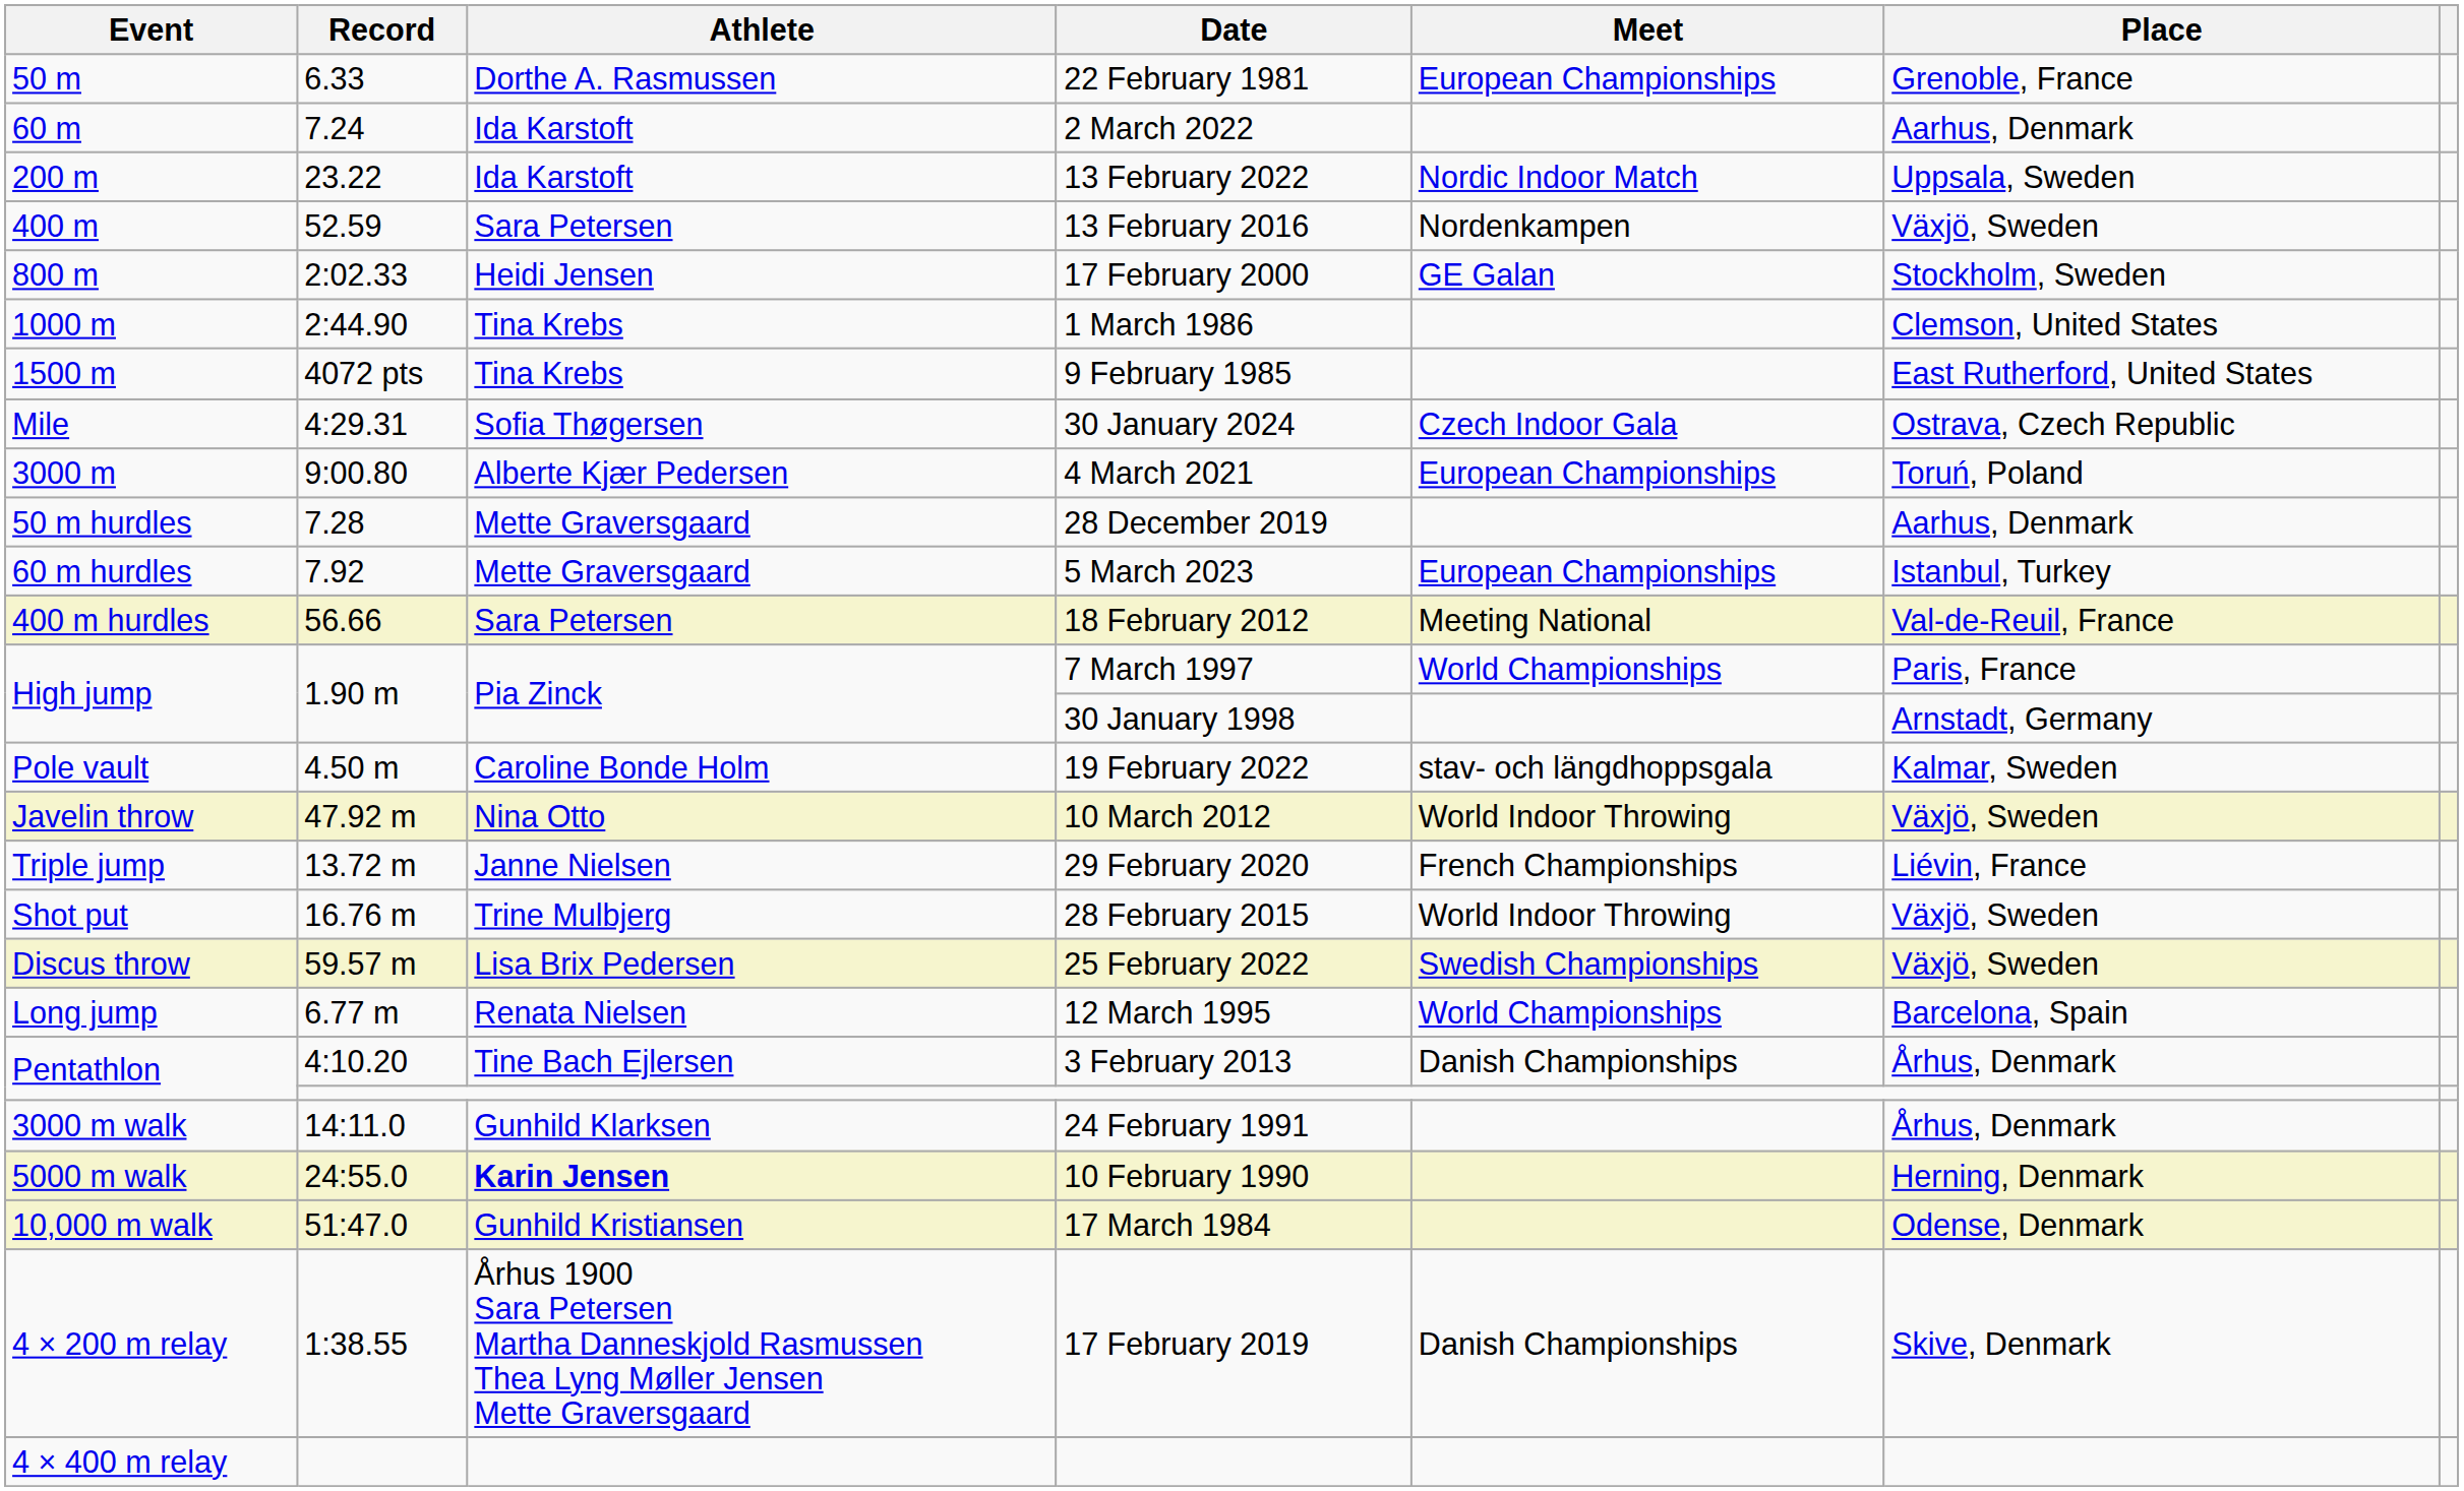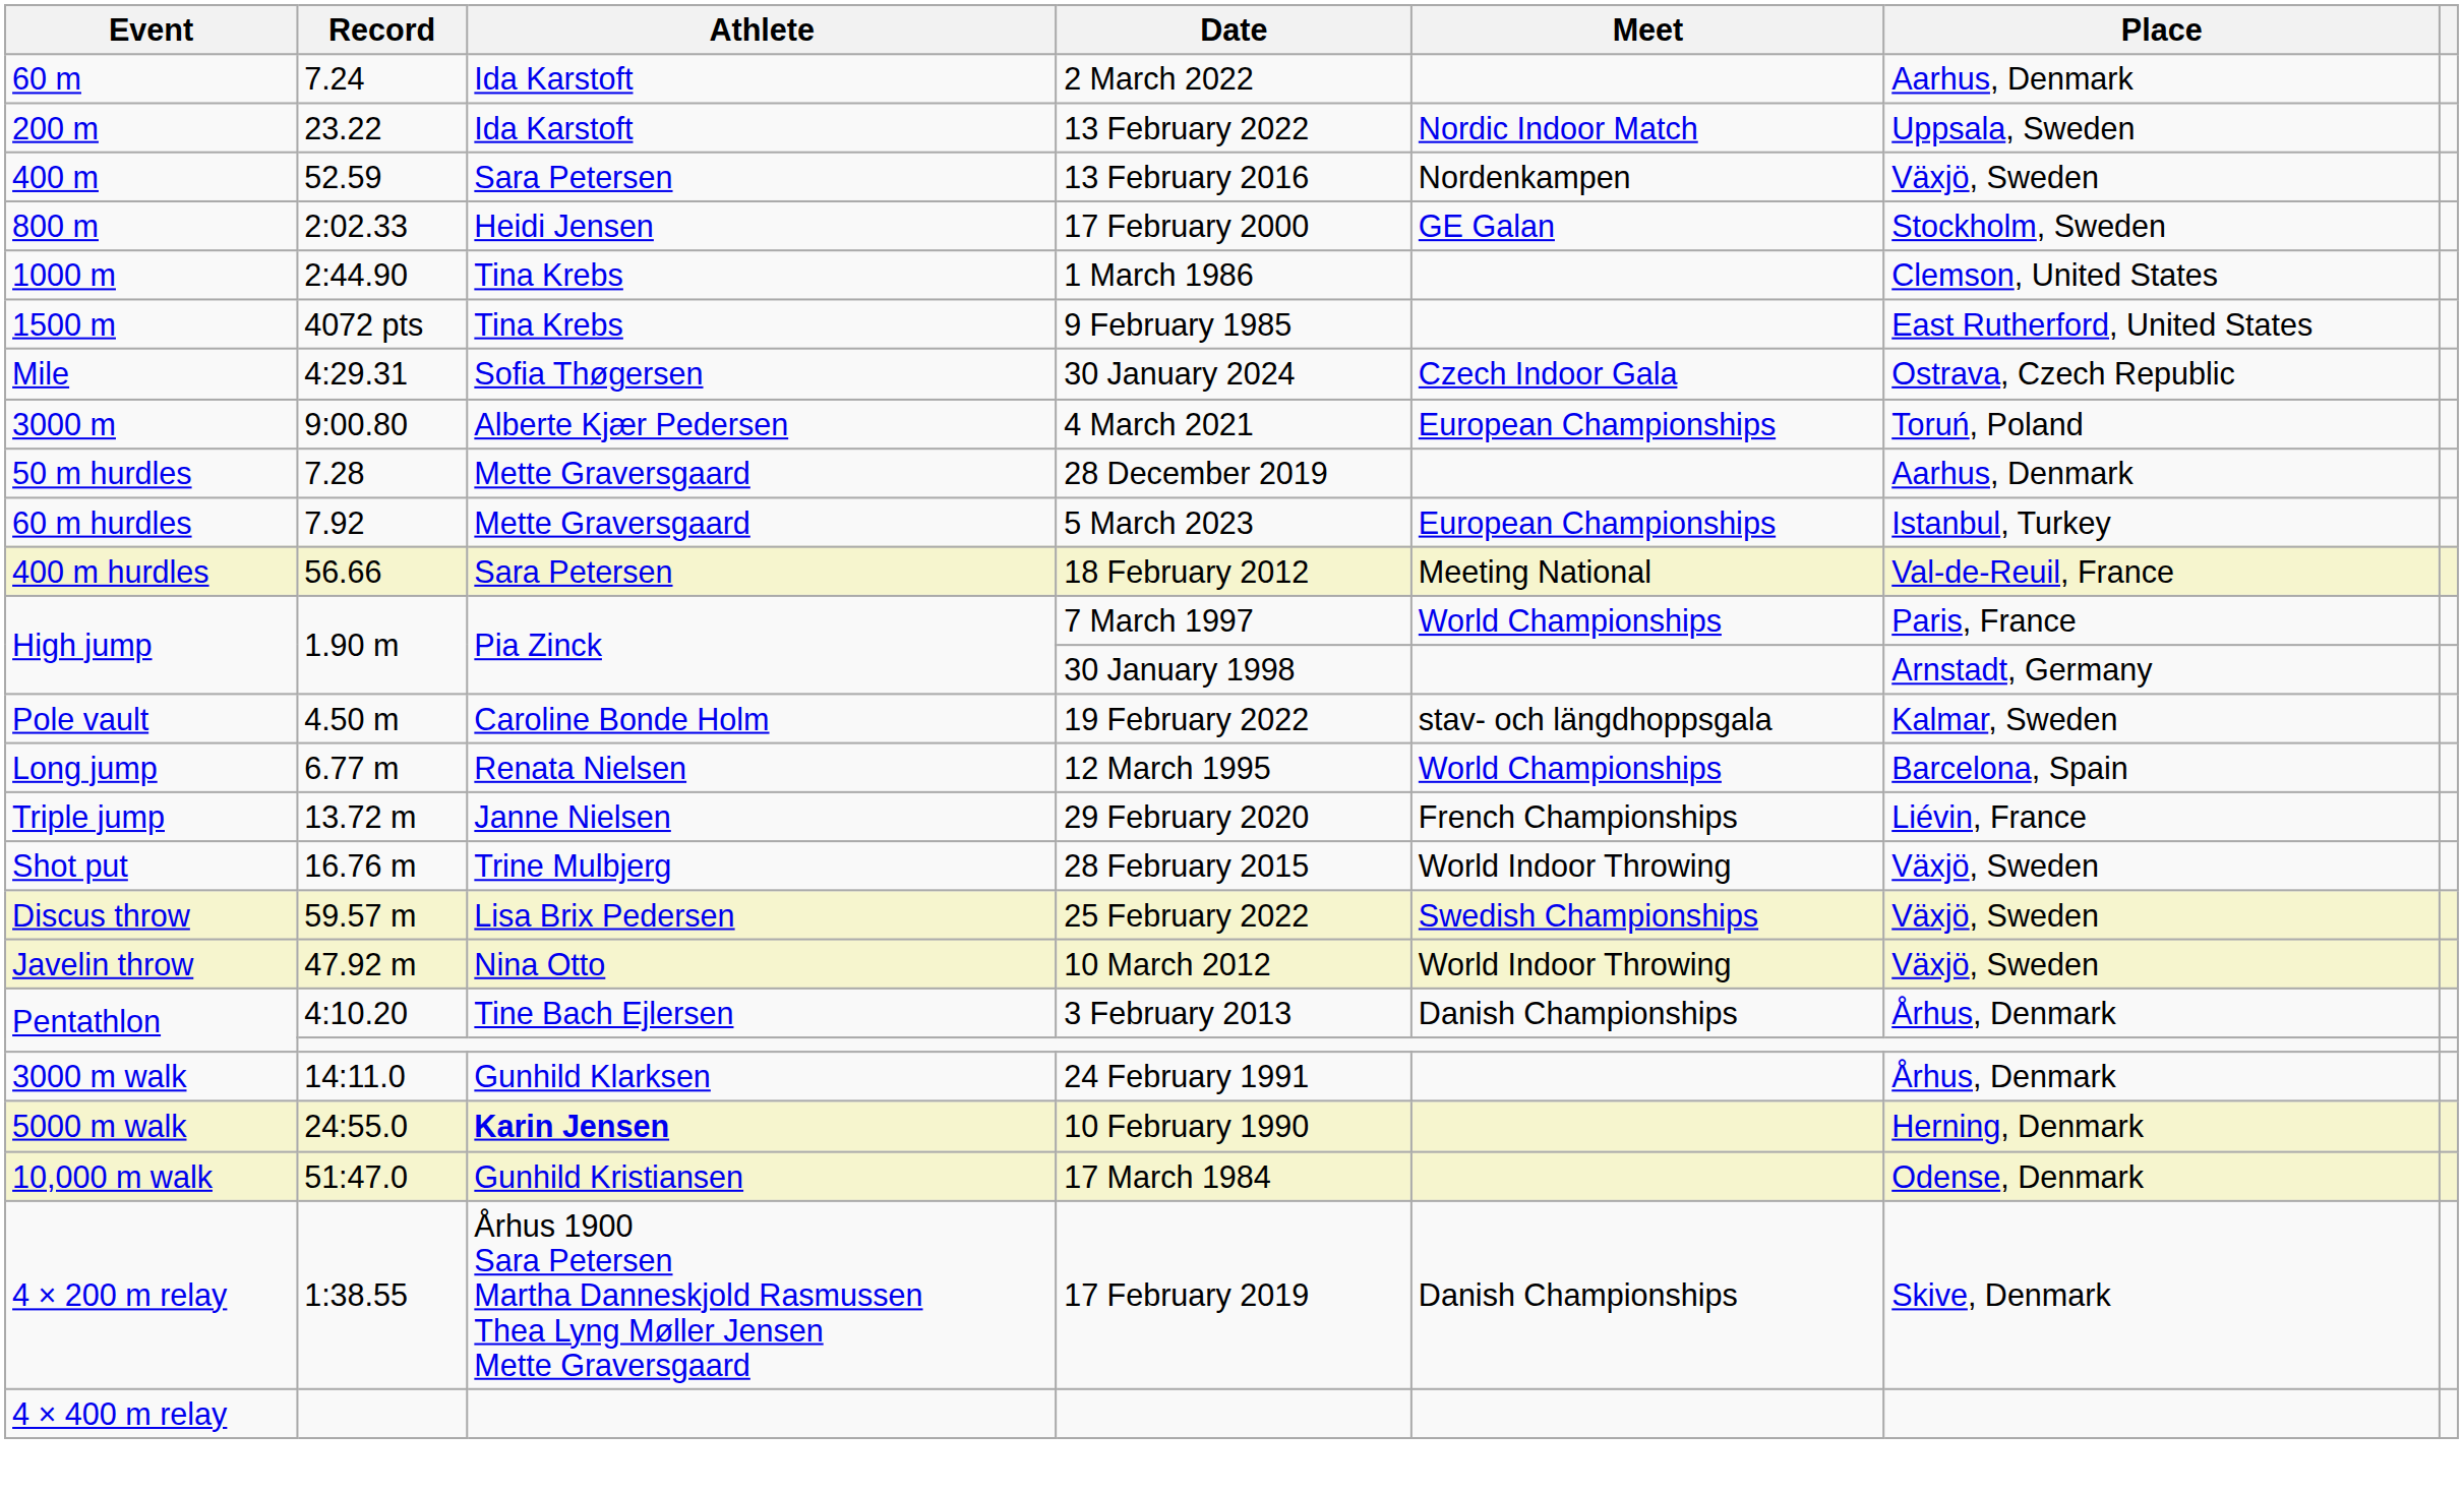- row: 50 m | 6.33 | Dorthe A. Rasmussen | 22 February 1981 | European Championships | Grenoble, France
rows swapped: 12 March 1995 <-> 10 March 2012
